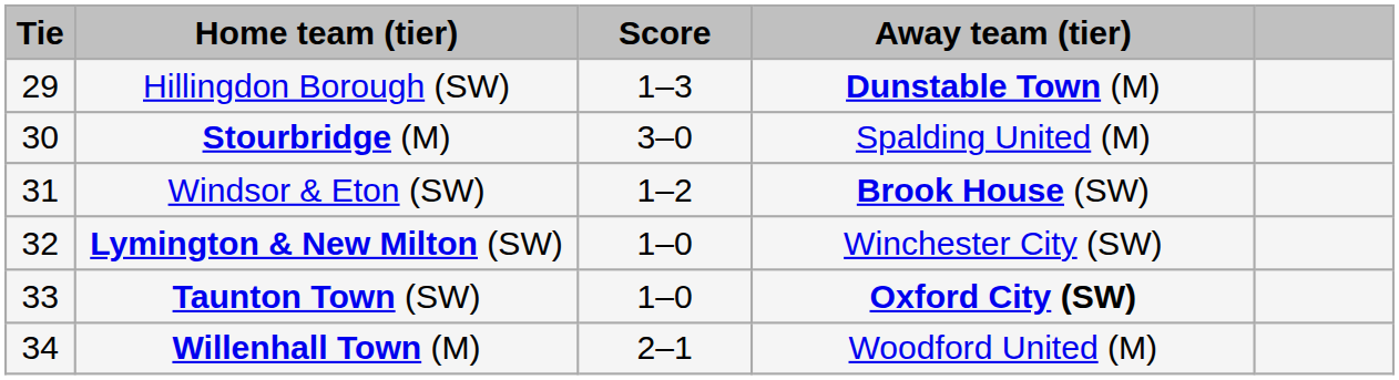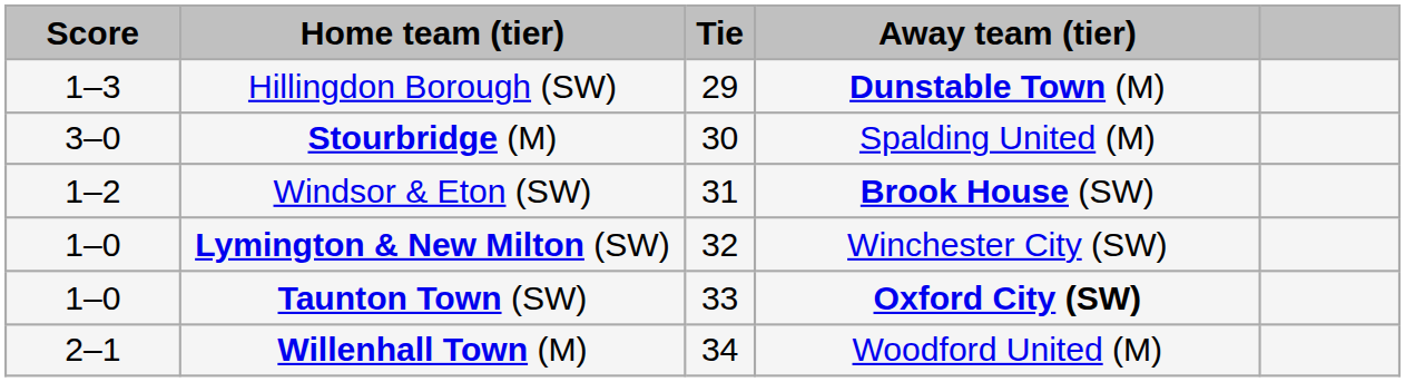columns swapped: Tie <-> Score
